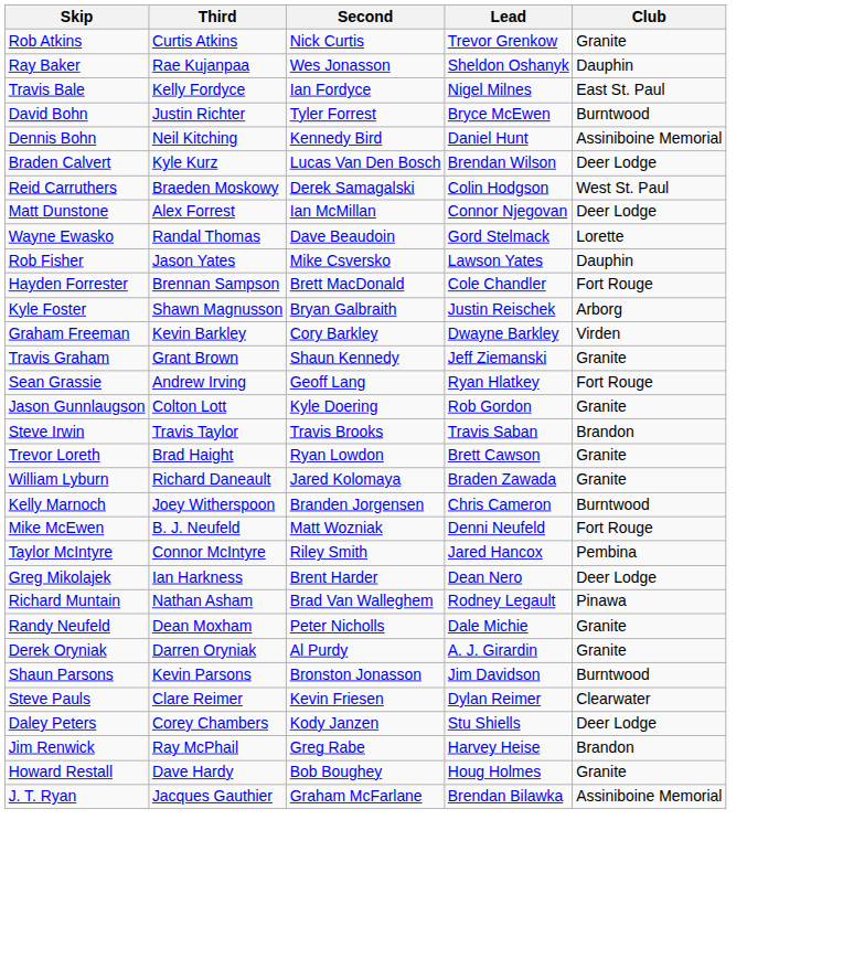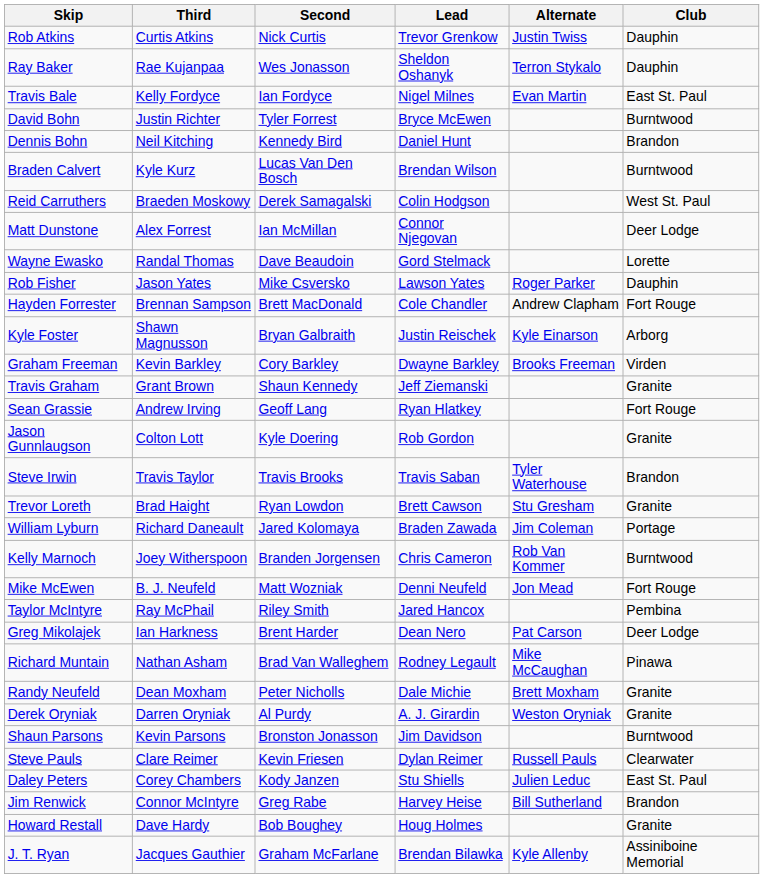+ column: Alternate | Justin Twiss | Terron Stykalo | Evan Martin | Roger Parker | Andrew Clapham | Kyle Einarson | Brooks Freeman | Tyler Waterhouse | Stu Gresham | Jim Coleman | Rob Van Kommer | Jon Mead | Pat Carson | Mike McCaughan | Brett Moxham | Weston Oryniak | Russell Pauls | Julien Leduc | Bill Sutherland | Kyle Allenby
Rob Atkins | Club: Granite -> Dauphin
Dennis Bohn | Club: Assiniboine Memorial -> Brandon
Braden Calvert | Club: Deer Lodge -> Burntwood
William Lyburn | Club: Granite -> Portage
Taylor McIntyre | Third: Connor McIntyre -> Ray McPhail
Daley Peters | Club: Deer Lodge -> East St. Paul
Jim Renwick | Third: Ray McPhail -> Connor McIntyre
